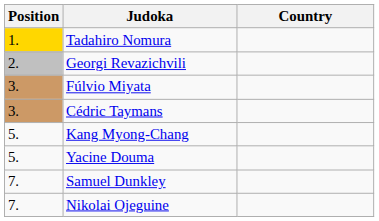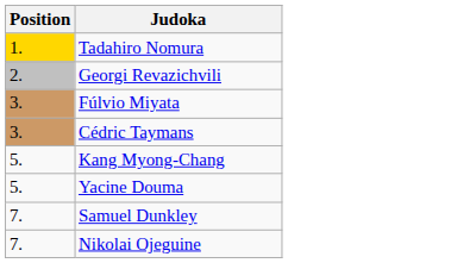- column: Country
